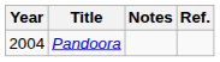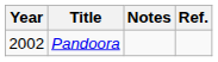Pandoora | Year: 2004 -> 2002
